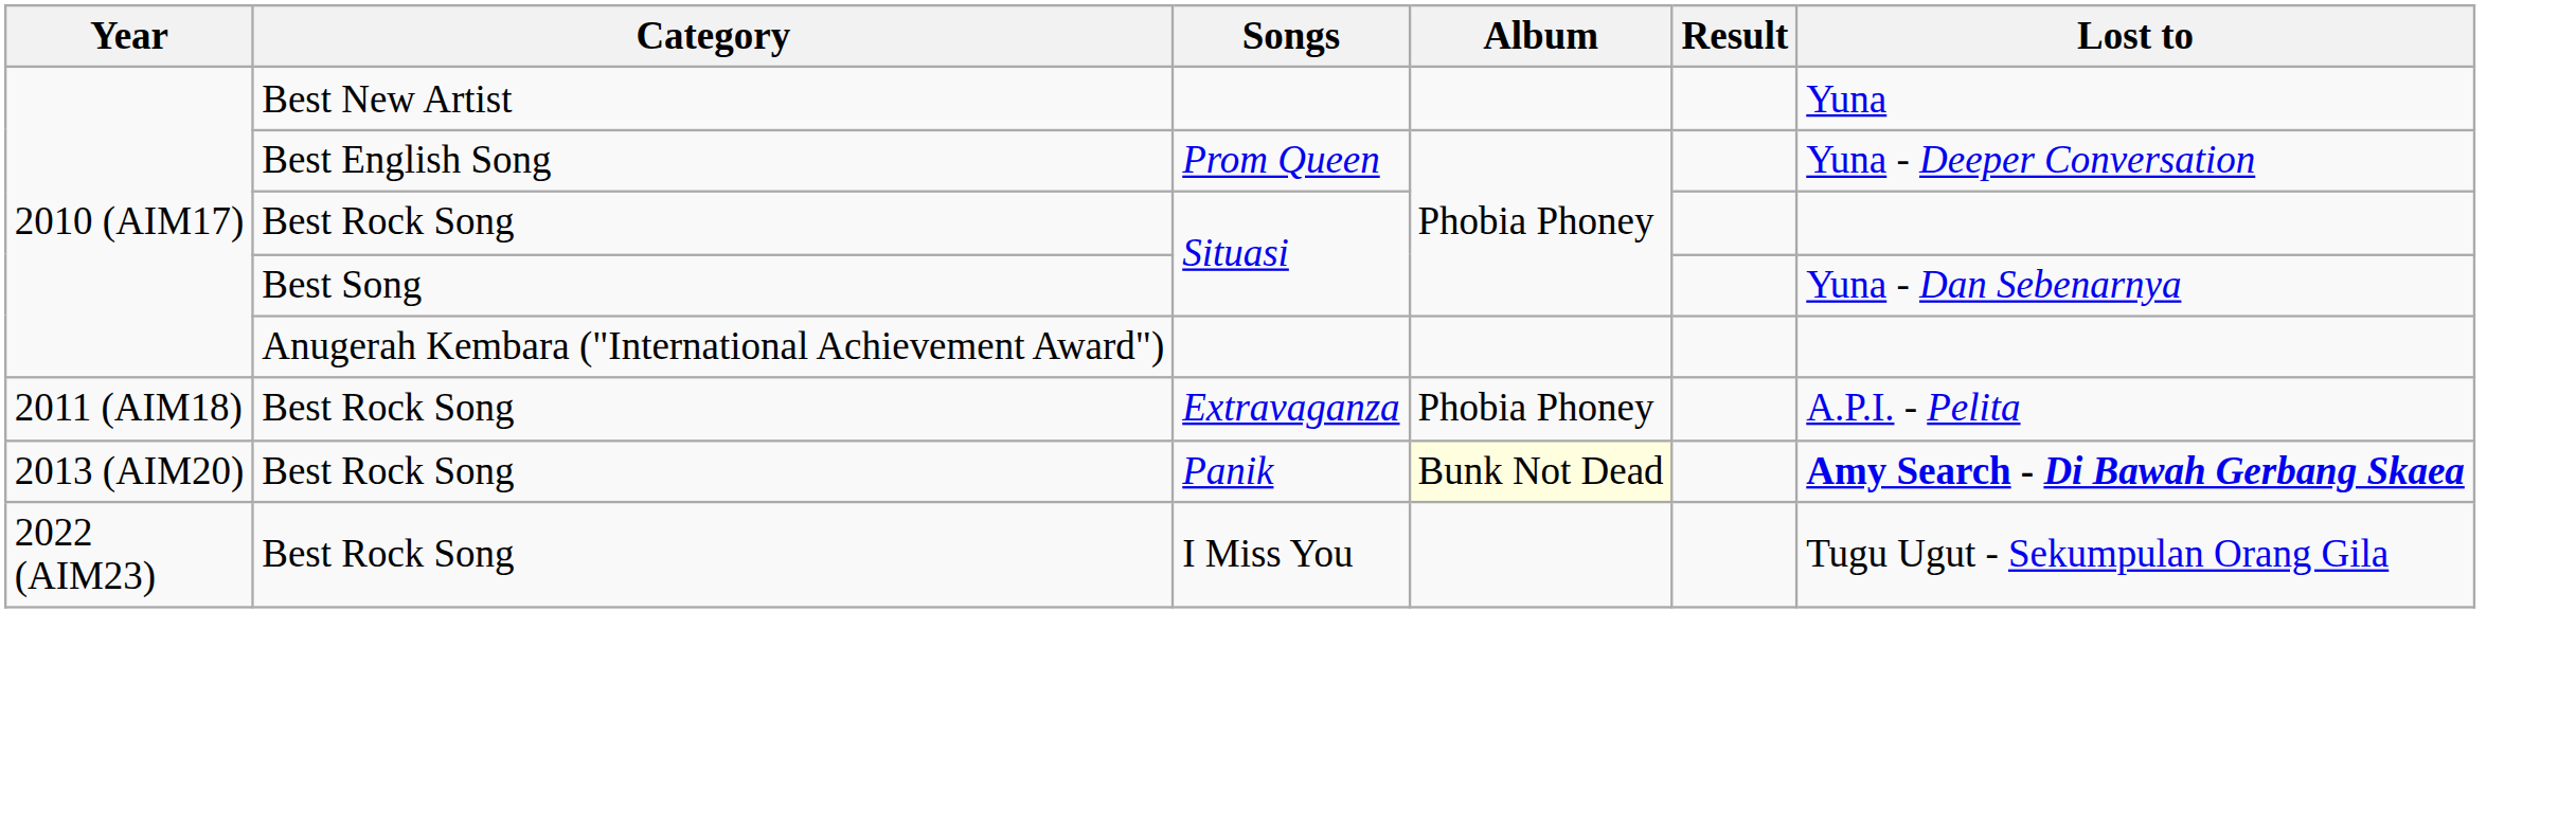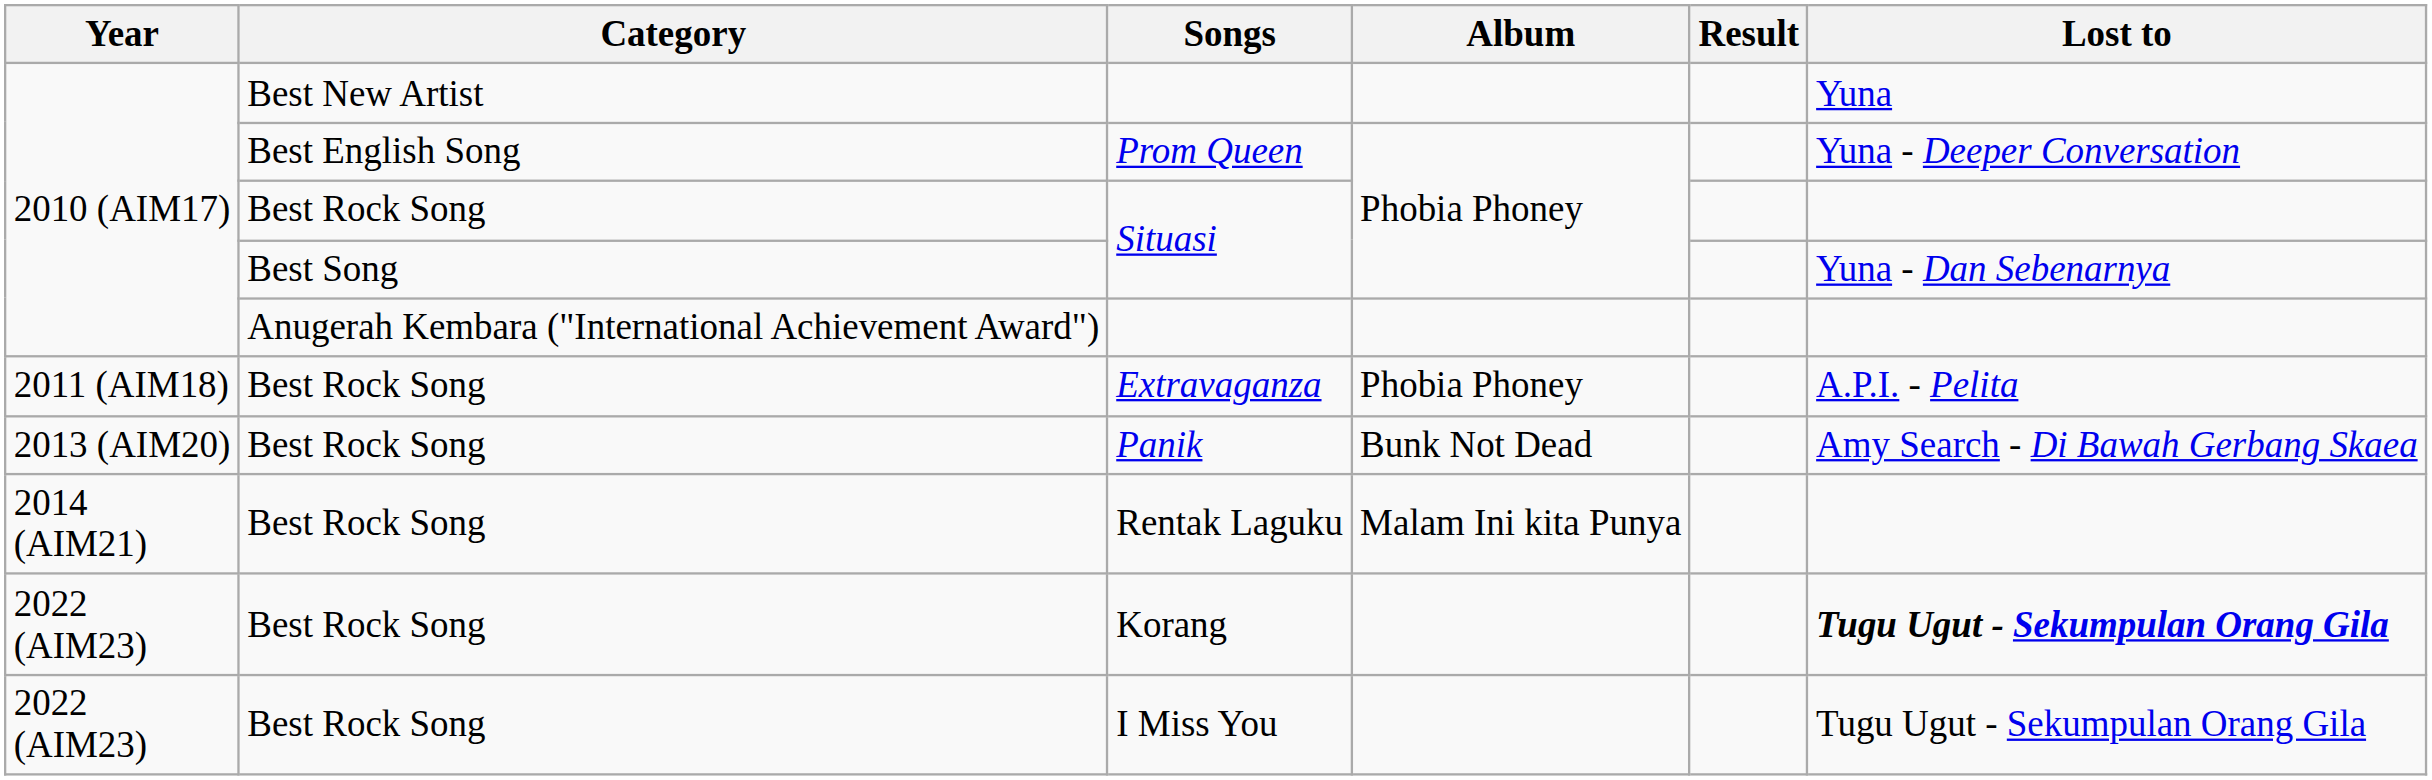Panik | Album: lightyellow background -> no background
Panik | Lost to: bold -> normal
+ row: 2014 (AIM21) | Best Rock Song | Rentak Laguku | Malam Ini kita Punya
+ row: 2022 (AIM23) | Best Rock Song | Korang | Tugu Ugut - Sekumpulan Orang Gila
